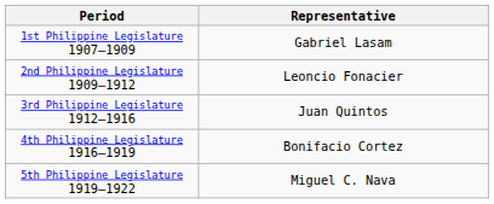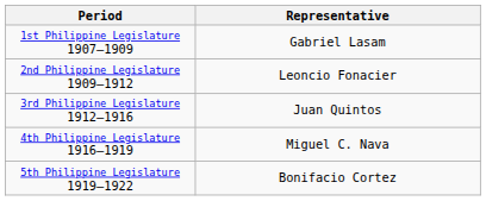4th Philippine Legislature 1916–1919 | Representative: Bonifacio Cortez -> Miguel C. Nava
5th Philippine Legislature 1919–1922 | Representative: Miguel C. Nava -> Bonifacio Cortez
